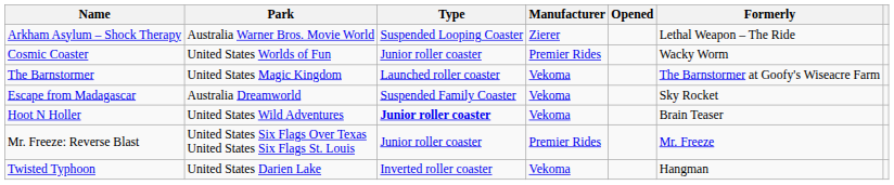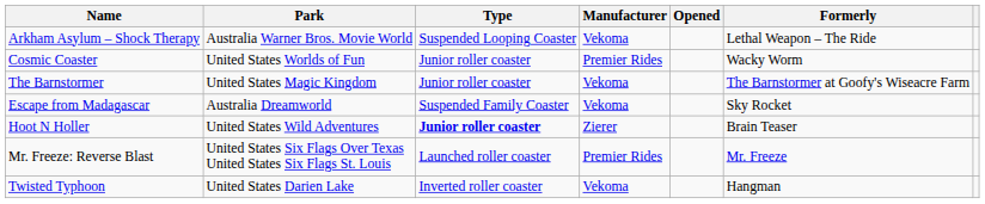Arkham Asylum – Shock Therapy | Manufacturer: Zierer -> Vekoma
The Barnstormer | Type: Launched roller coaster -> Junior roller coaster
Hoot N Holler | Manufacturer: Vekoma -> Zierer
Mr. Freeze: Reverse Blast | Type: Junior roller coaster -> Launched roller coaster
